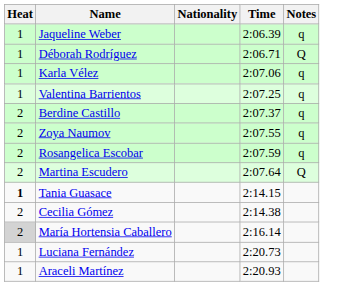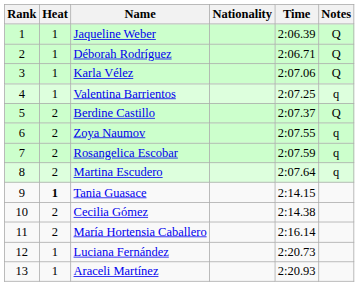+ column: Rank | 1 | 2 | 3 | 4 | 5 | 6 | 7 | 8 | 9 | 10 | 11 | 12 | 13
Jaqueline Weber | Notes: q -> Q
Karla Vélez | Notes: q -> Q
Berdine Castillo | Notes: q -> Q
Martina Escudero | Notes: Q -> q
María Hortensia Caballero | Heat: lightgrey background -> no background
